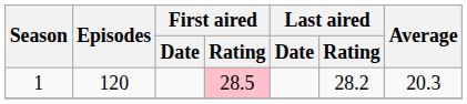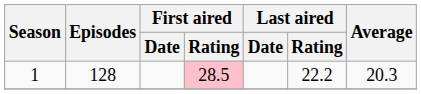1 | Episodes: 120 -> 128
1 | Last aired / Rating: 28.2 -> 22.2
